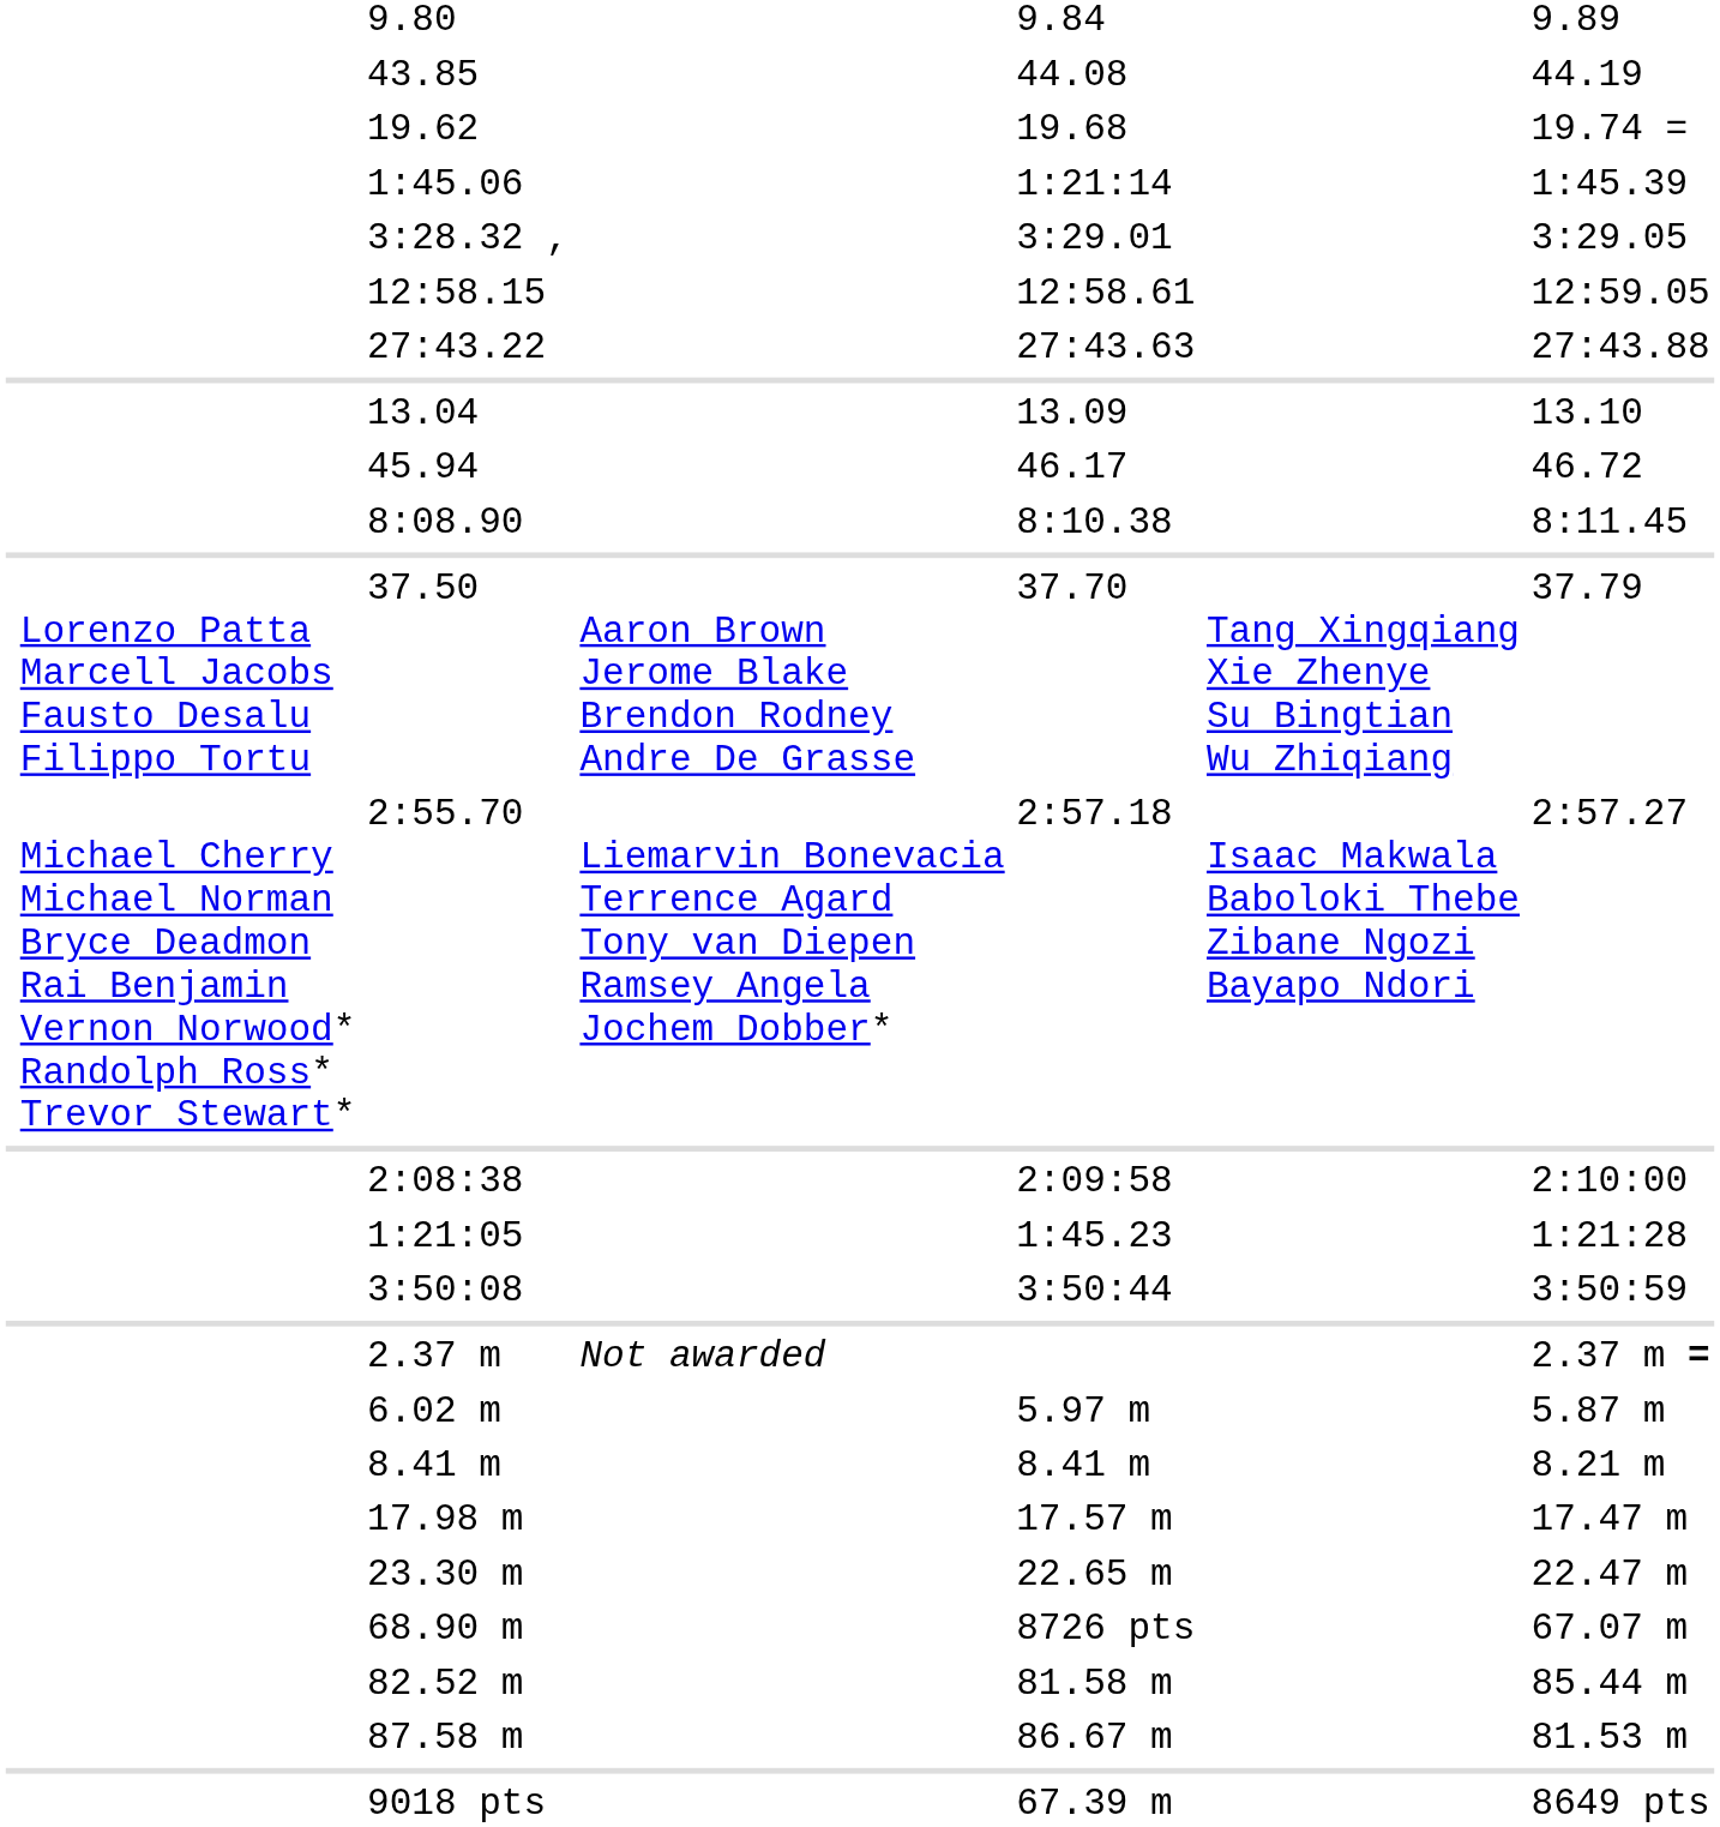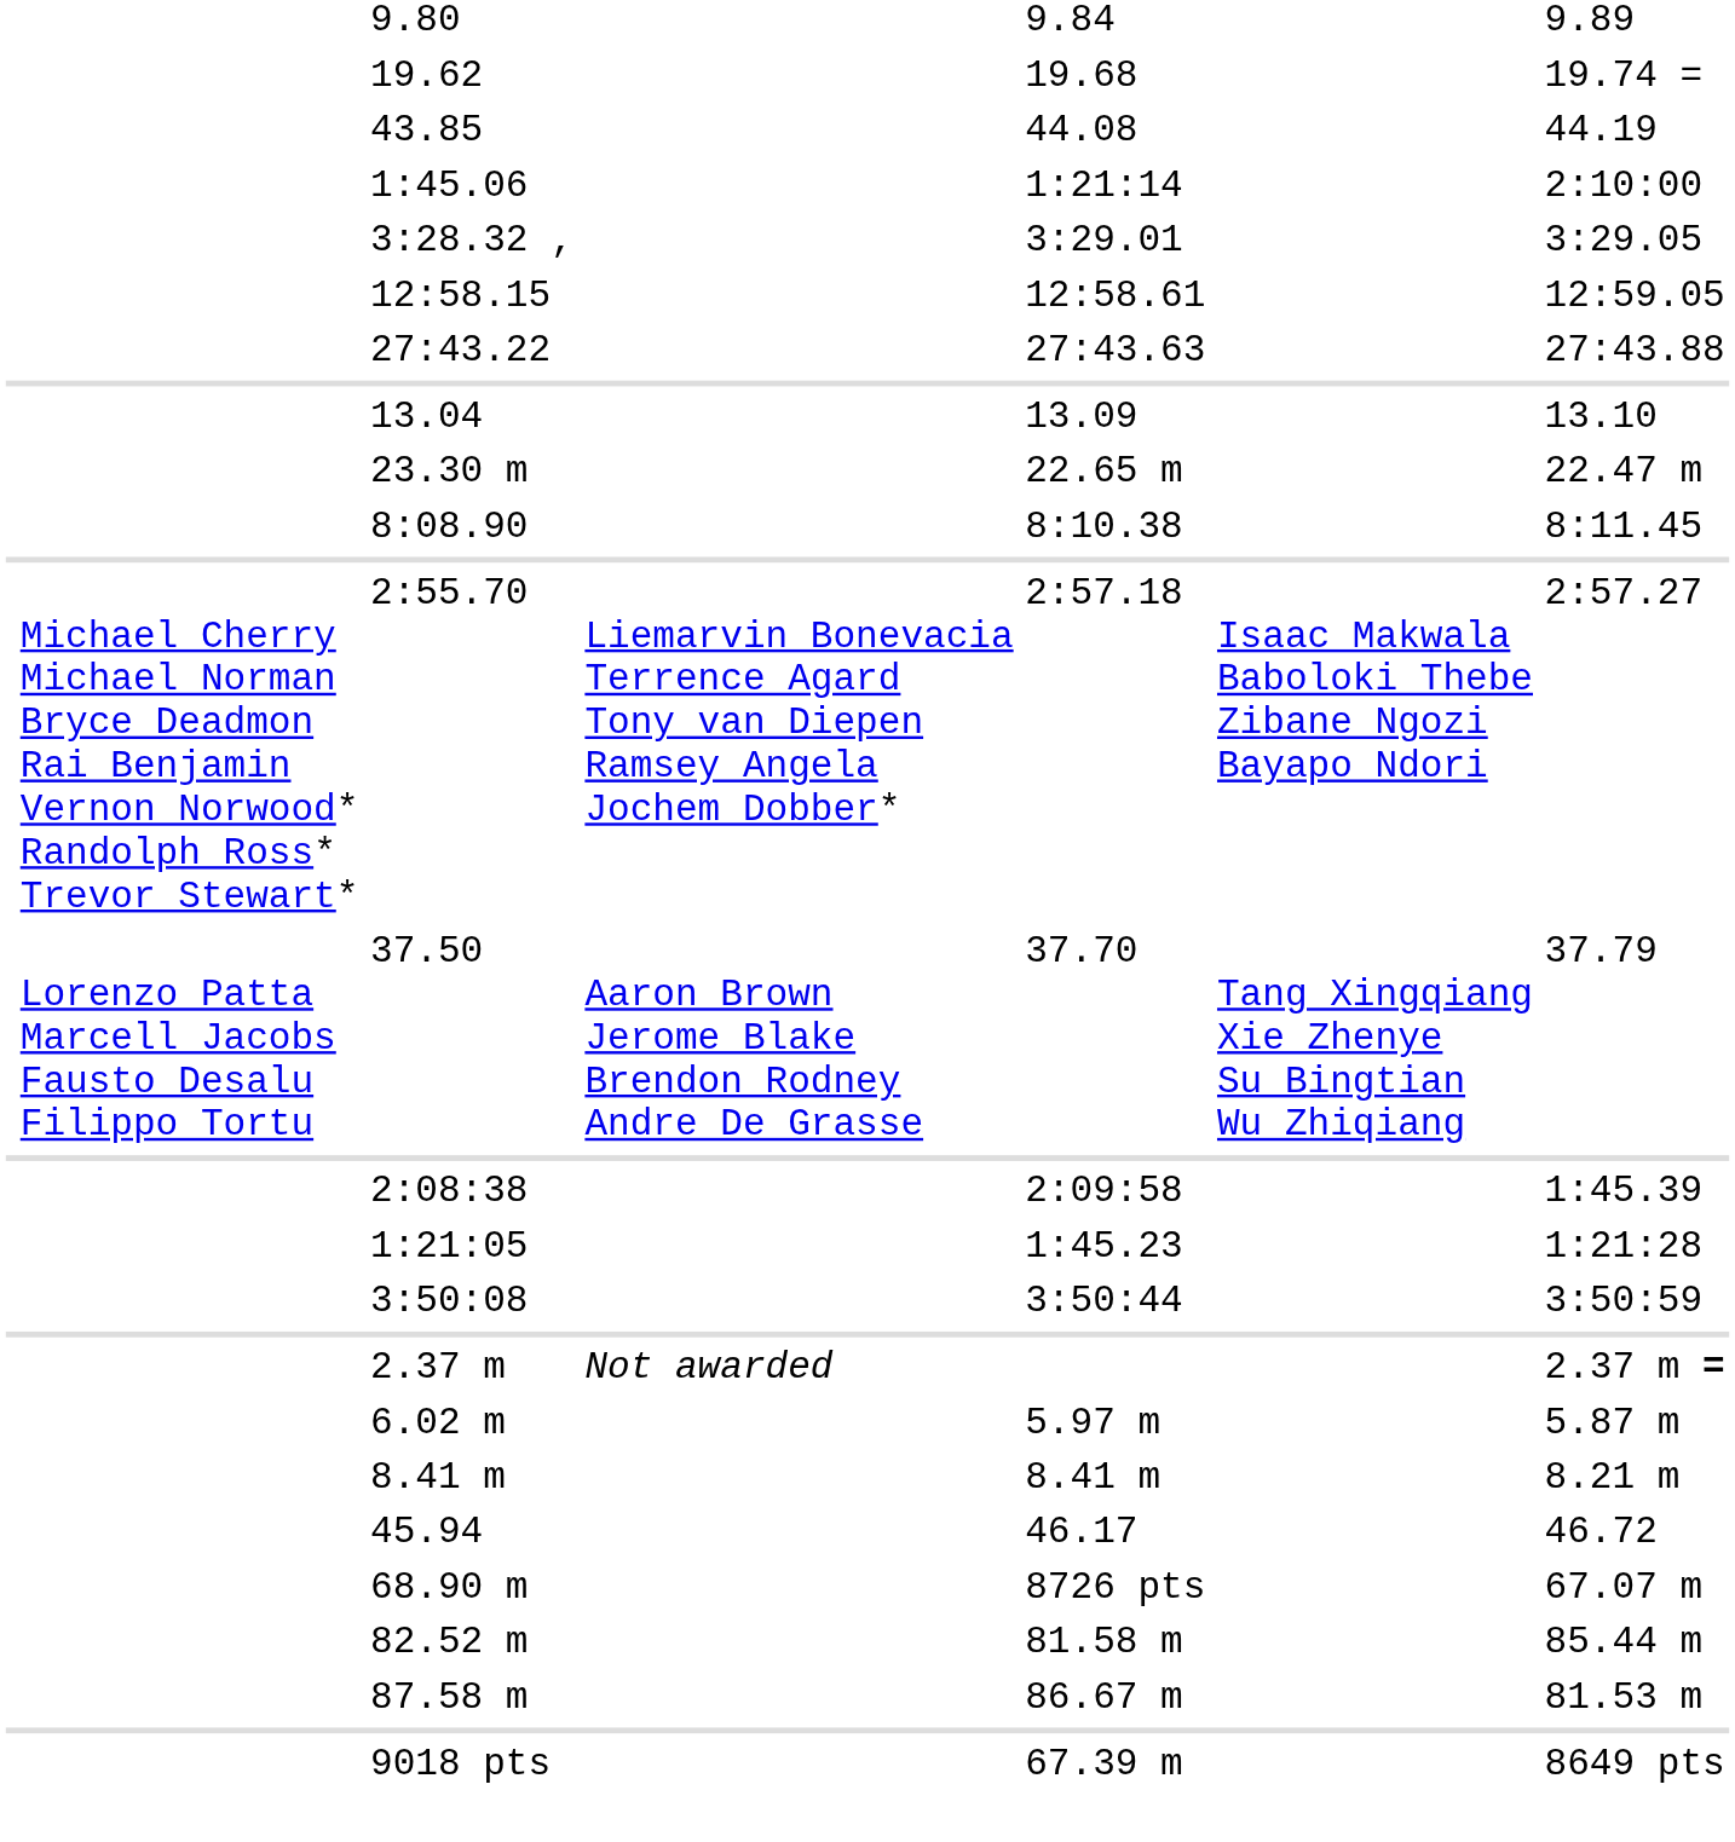rows swapped: 19.62 <-> 43.85
1:45.06 | column 7: 1:45.39 -> 2:10:00
rows swapped: 45.94 <-> 23.30 m
rows swapped: 37.50 <-> 2:55.70
2:08:38 | column 7: 2:10:00 -> 1:45.39
- row: 17.98 m | 17.57 m | 17.47 m
